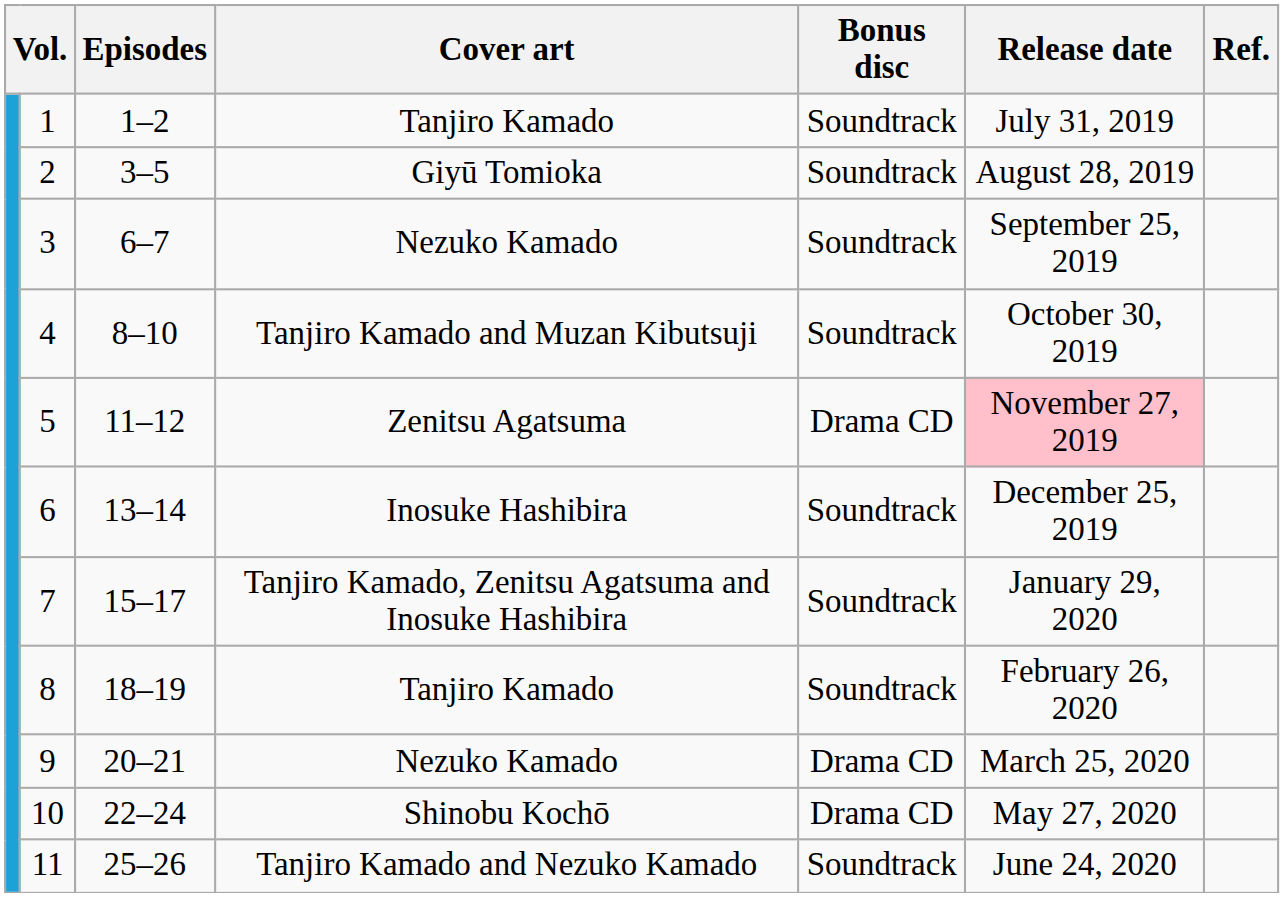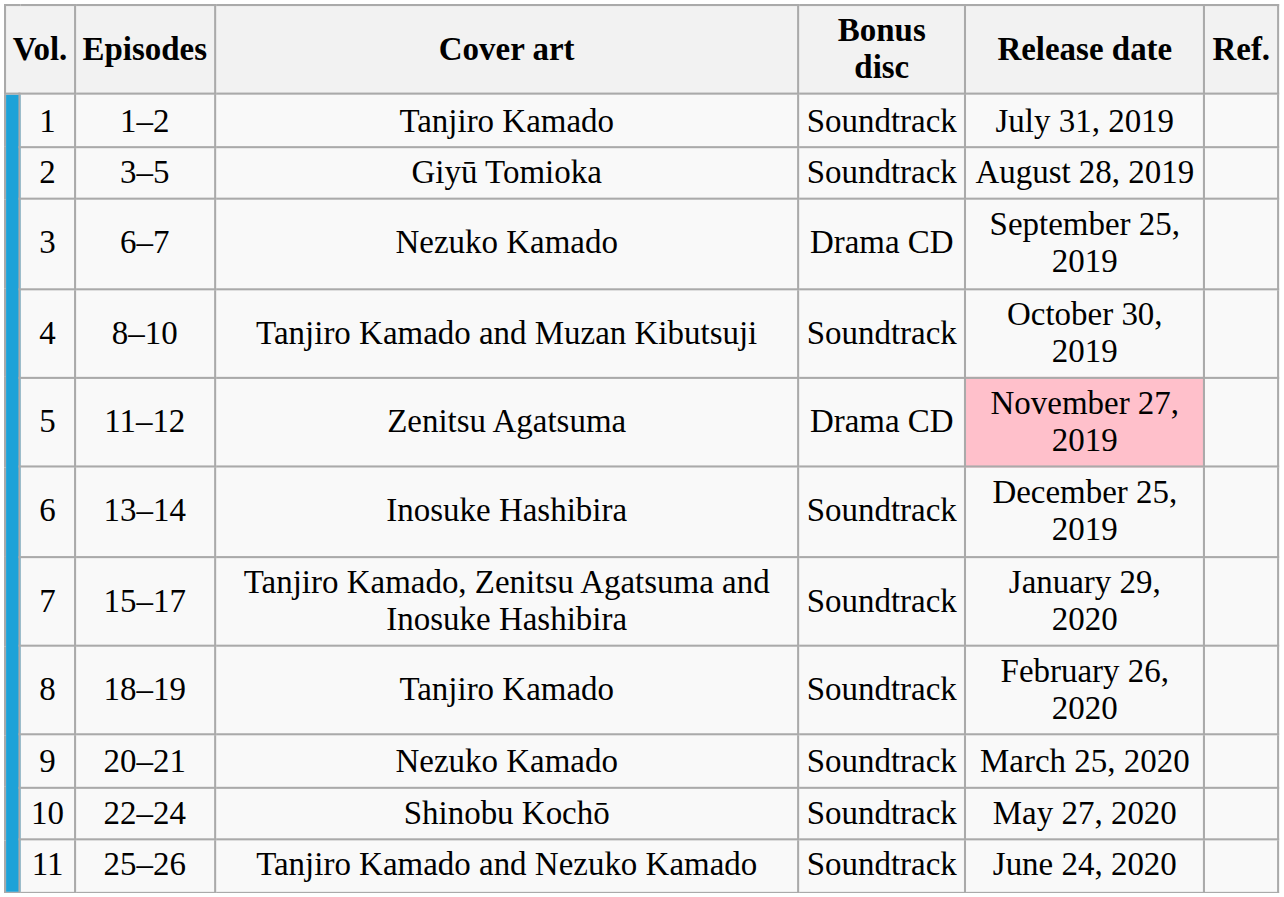3 | Bonus disc: Soundtrack -> Drama CD
9 | Bonus disc: Drama CD -> Soundtrack
10 | Bonus disc: Drama CD -> Soundtrack
